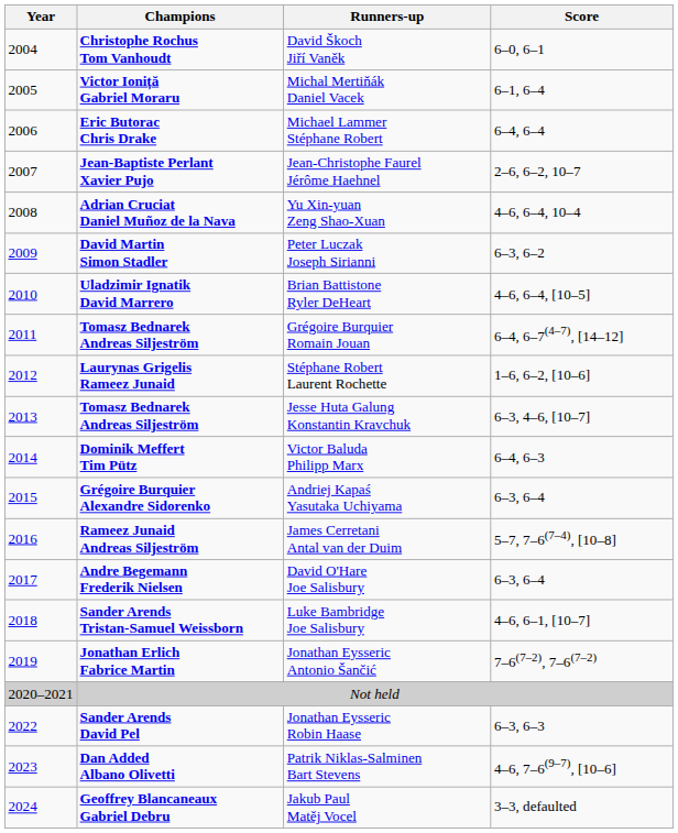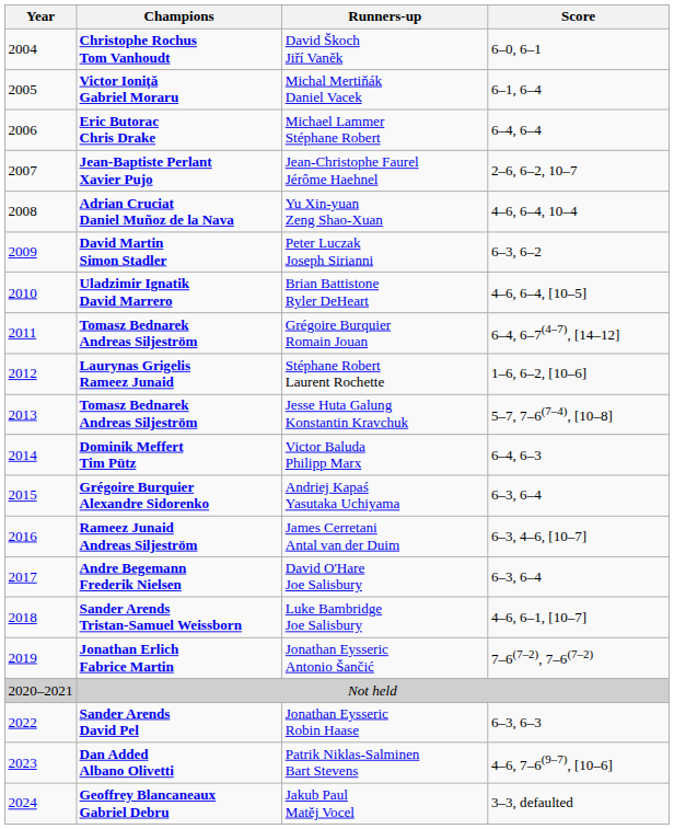Jesse Huta Galung Konstantin Kravchuk | Score: 6–3, 4–6, [10–7] -> 5–7, 7–6(7–4), [10–8]
James Cerretani Antal van der Duim | Score: 5–7, 7–6(7–4), [10–8] -> 6–3, 4–6, [10–7]
